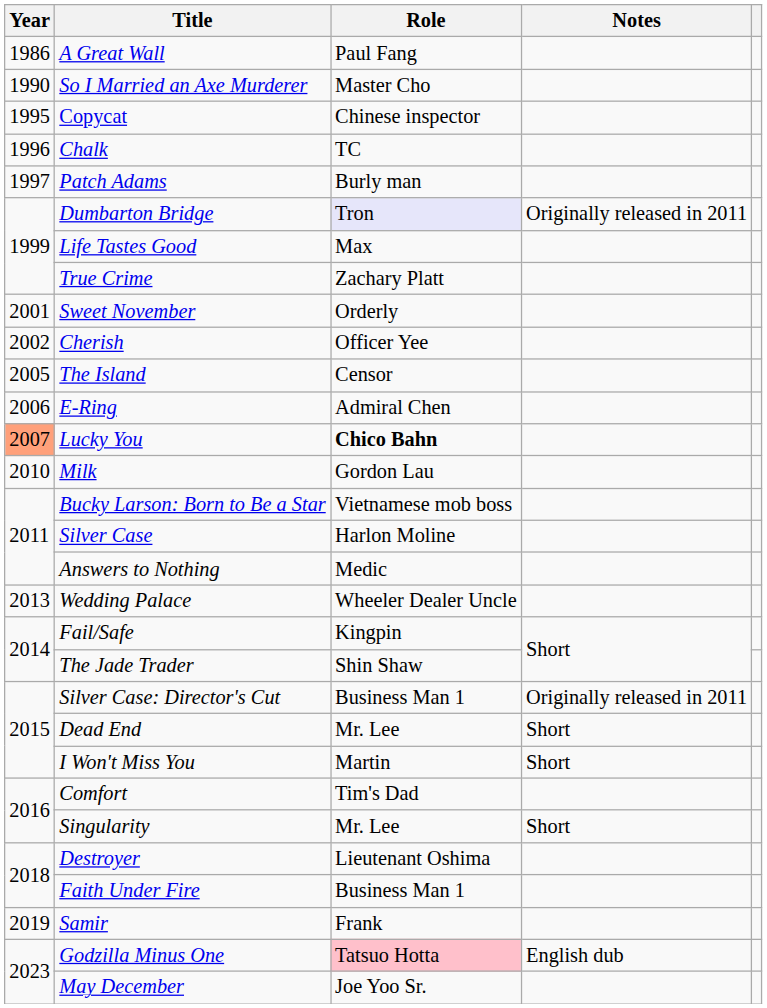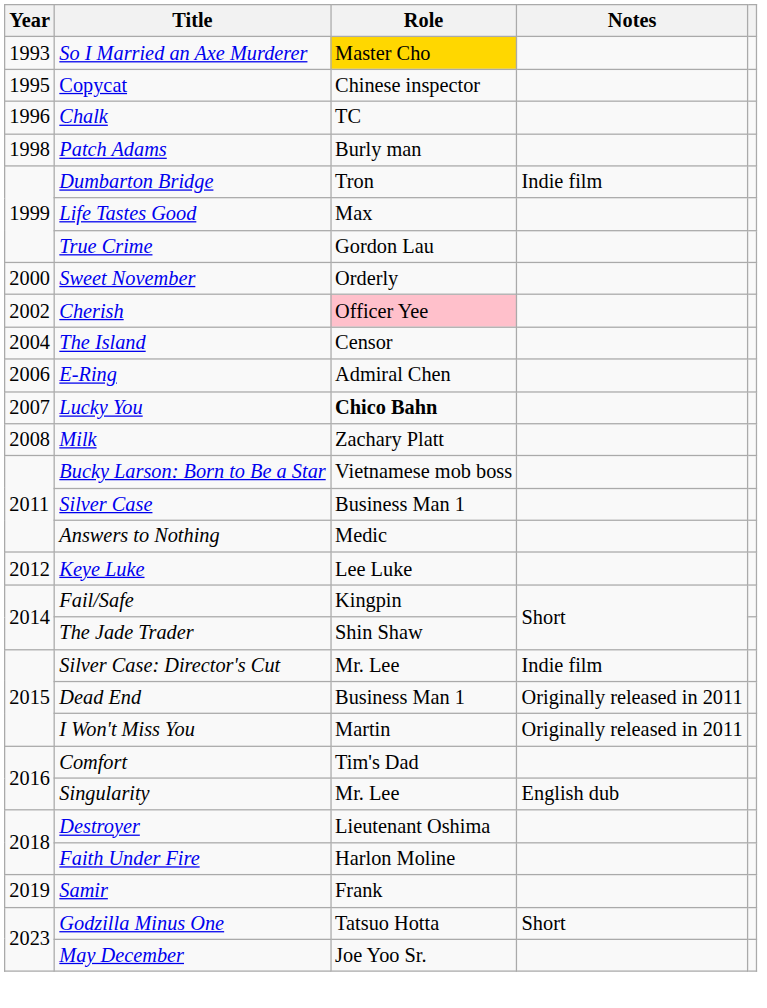- row: 1986 | A Great Wall | Paul Fang
So I Married an Axe Murderer | Year: 1990 -> 1993
So I Married an Axe Murderer | Role: no background -> gold background
Patch Adams | Year: 1997 -> 1998
Dumbarton Bridge | Role: lavender background -> no background
Dumbarton Bridge | Notes: Originally released in 2011 -> Indie film
True Crime | Role: Zachary Platt -> Gordon Lau
Sweet November | Year: 2001 -> 2000
Cherish | Role: no background -> pink background
The Island | Year: 2005 -> 2004
Lucky You | Year: lightsalmon background -> no background
Milk | Year: 2010 -> 2008
Milk | Role: Gordon Lau -> Zachary Platt
Silver Case | Role: Harlon Moline -> Business Man 1
+ row: 2012 | Keye Luke | Lee Luke
- row: 2013 | Wedding Palace | Wheeler Dealer Uncle
Silver Case: Director's Cut | Role: Business Man 1 -> Mr. Lee
Silver Case: Director's Cut | Notes: Originally released in 2011 -> Indie film
Dead End | Role: Mr. Lee -> Business Man 1
Dead End | Notes: Short -> Originally released in 2011
I Won't Miss You | Notes: Short -> Originally released in 2011
Singularity | Notes: Short -> English dub
Faith Under Fire | Role: Business Man 1 -> Harlon Moline
Godzilla Minus One | Role: pink background -> no background
Godzilla Minus One | Notes: English dub -> Short
